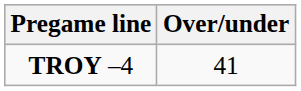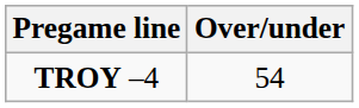TROY –4 | Over/under: 41 -> 54
